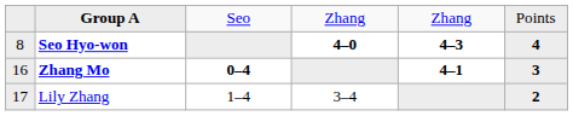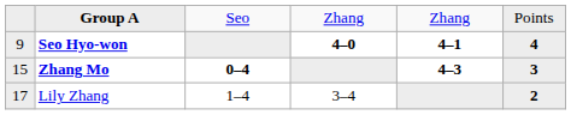Seo Hyo-won | column 1: 8 -> 9
Seo Hyo-won | column 5: 4–3 -> 4–1
Zhang Mo | column 1: 16 -> 15
Zhang Mo | column 5: 4–1 -> 4–3
